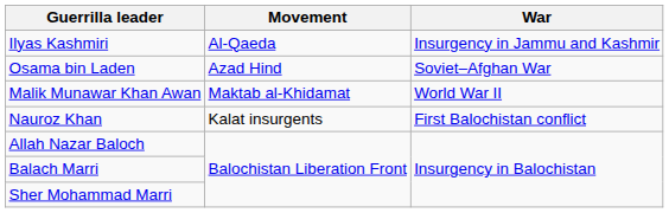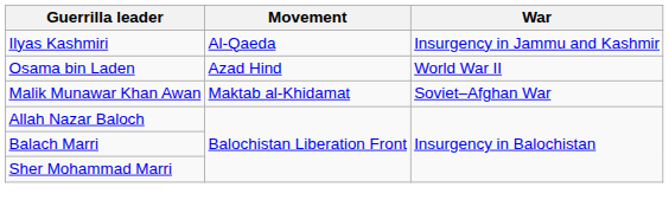Osama bin Laden | War: Soviet–Afghan War -> World War II
Malik Munawar Khan Awan | War: World War II -> Soviet–Afghan War
- row: Nauroz Khan | Kalat insurgents | First Balochistan conflict
